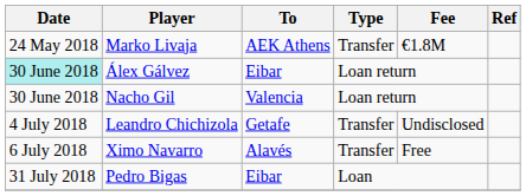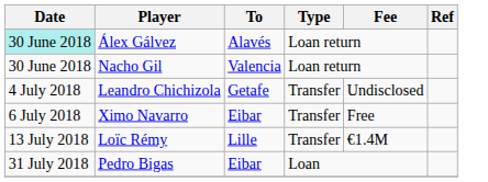- row: 24 May 2018 | Marko Livaja | AEK Athens | Transfer | €1.8M
Álex Gálvez | To: Eibar -> Alavés
Ximo Navarro | To: Alavés -> Eibar
+ row: 13 July 2018 | Loïc Rémy | Lille | Transfer | €1.4M
